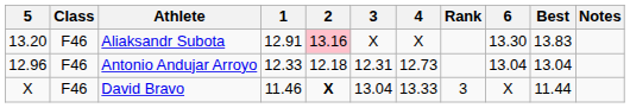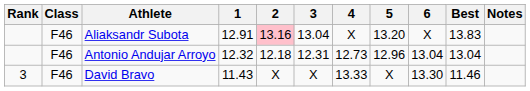columns swapped: Rank <-> 5
Aliaksandr Subota | 3: X -> 13.04
Aliaksandr Subota | 6: 13.30 -> X
Antonio Andujar Arroyo | 1: 12.33 -> 12.32
David Bravo | 1: 11.46 -> 11.43
David Bravo | 2: bold -> normal
David Bravo | 3: 13.04 -> X
David Bravo | 6: X -> 13.30
David Bravo | Best: 11.44 -> 11.46
